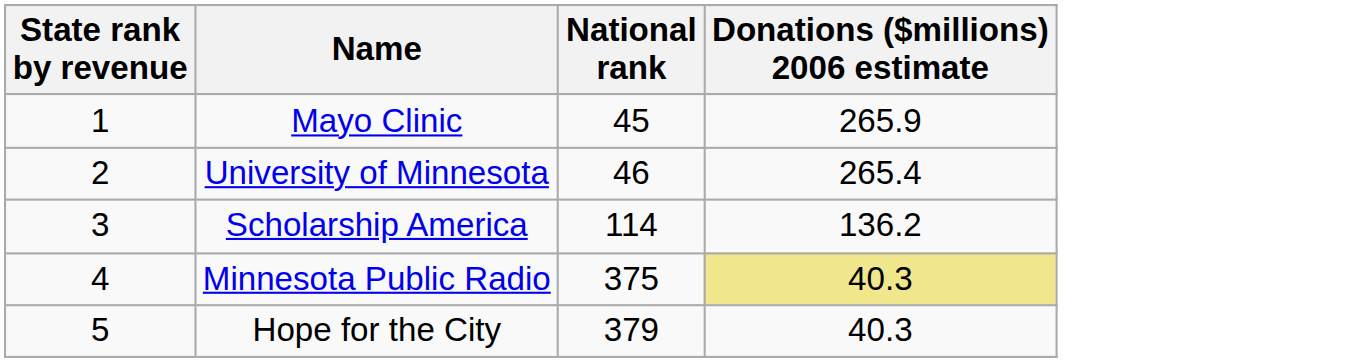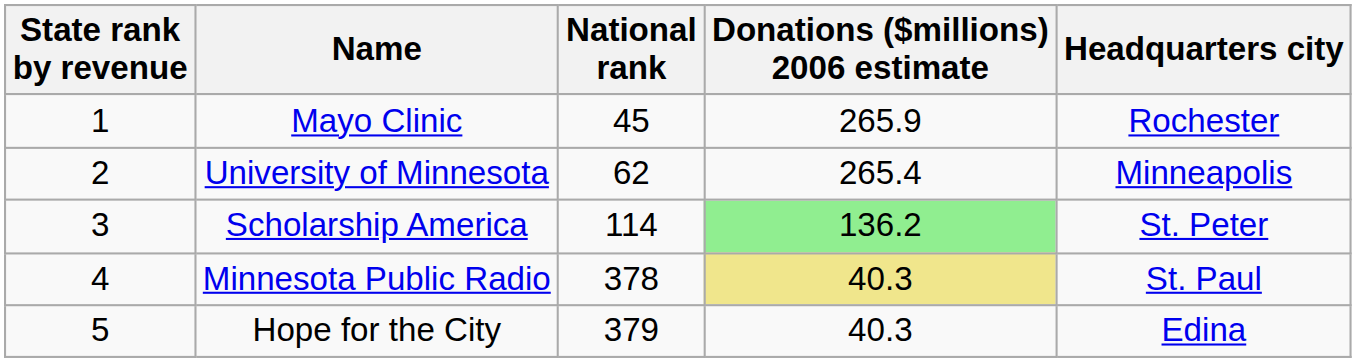+ column: Headquarters city | Rochester | Minneapolis | St. Peter | St. Paul | Edina
University of Minnesota | National rank: 46 -> 62
Scholarship America | Donations ($millions) 2006 estimate: no background -> lightgreen background
Minnesota Public Radio | National rank: 375 -> 378
